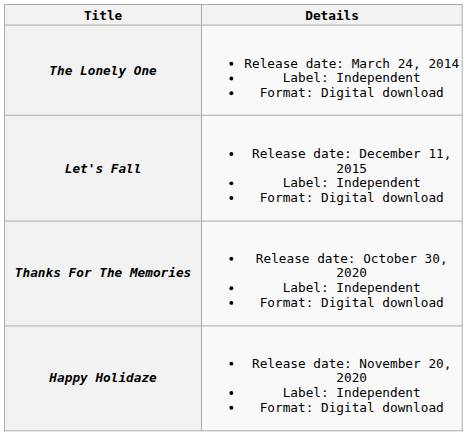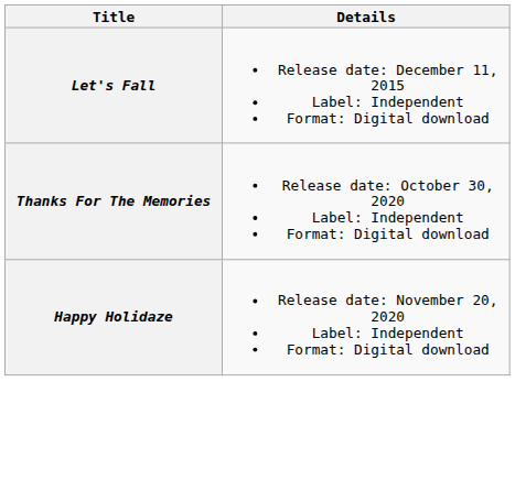- row: The Lonely One | Release date: March 24, 2014 Label: Independent Format: Digital download
